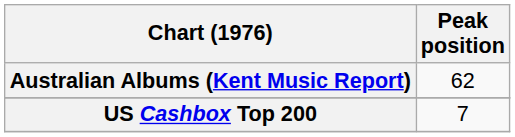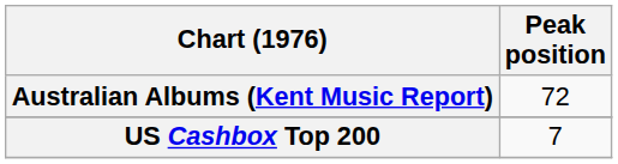Australian Albums (Kent Music Report) | Peak position: 62 -> 72
